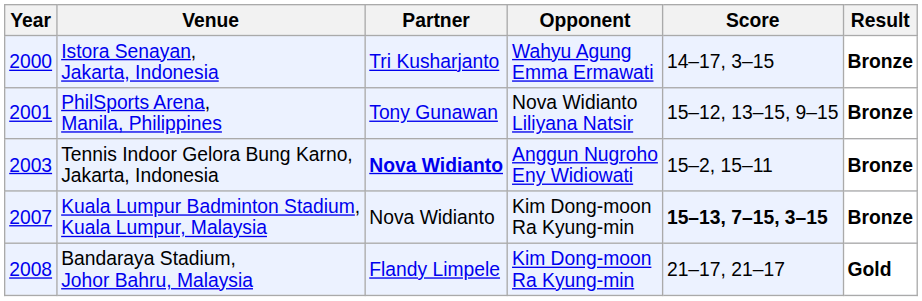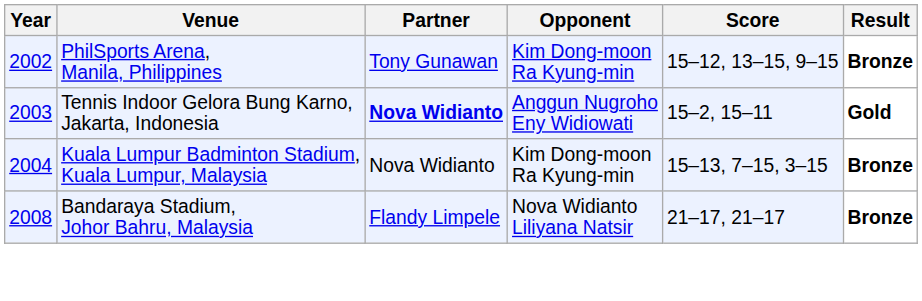- row: 2000 | Istora Senayan, Jakarta, Indonesia | Tri Kusharjanto | Wahyu Agung Emma Ermawati | 14–17, 3–15 | Bronze
PhilSports Arena, Manila, Philippines | Year: 2001 -> 2002
PhilSports Arena, Manila, Philippines | Opponent: Nova Widianto Liliyana Natsir -> Kim Dong-moon Ra Kyung-min
Tennis Indoor Gelora Bung Karno, Jakarta, Indonesia | Result: Bronze -> Gold
Kuala Lumpur Badminton Stadium, Kuala Lumpur, Malaysia | Year: 2007 -> 2004
Kuala Lumpur Badminton Stadium, Kuala Lumpur, Malaysia | Score: bold -> normal
Bandaraya Stadium, Johor Bahru, Malaysia | Opponent: Kim Dong-moon Ra Kyung-min -> Nova Widianto Liliyana Natsir
Bandaraya Stadium, Johor Bahru, Malaysia | Result: Gold -> Bronze
